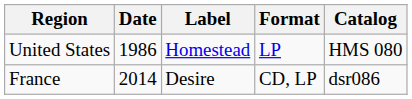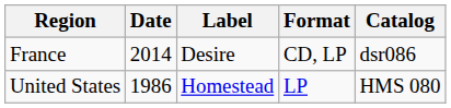rows swapped: United States <-> France
